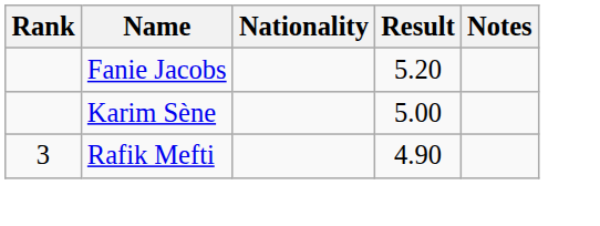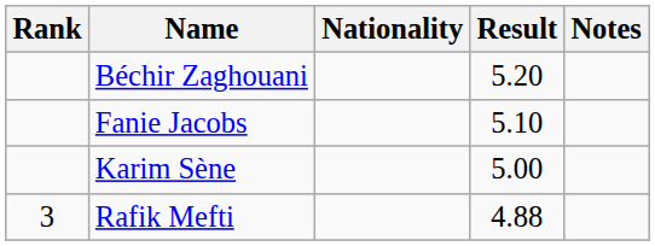+ row: Béchir Zaghouani | 5.20
Fanie Jacobs | Result: 5.20 -> 5.10
Rafik Mefti | Result: 4.90 -> 4.88
